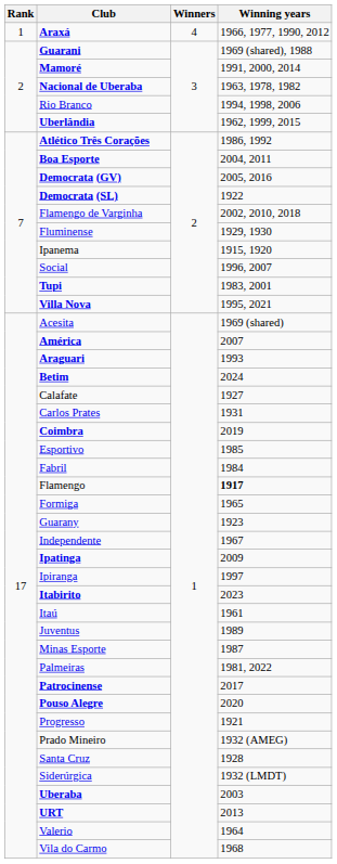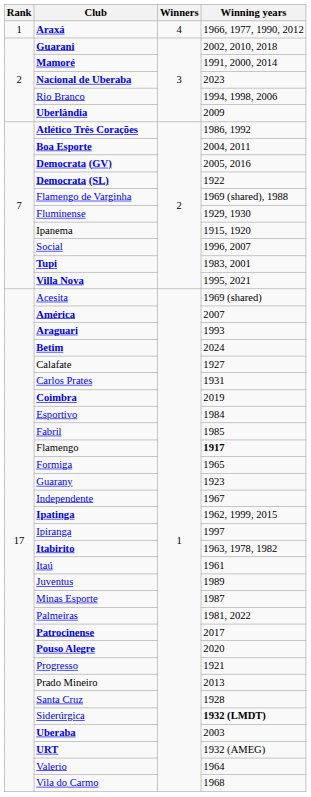Guarani | Winning years: 1969 (shared), 1988 -> 2002, 2010, 2018
Nacional de Uberaba | Winning years: 1963, 1978, 1982 -> 2023
Uberlândia | Winning years: 1962, 1999, 2015 -> 2009
Flamengo de Varginha | Winning years: 2002, 2010, 2018 -> 1969 (shared), 1988
Esportivo | Winning years: 1985 -> 1984
Fabril | Winning years: 1984 -> 1985
Ipatinga | Winning years: 2009 -> 1962, 1999, 2015
Itabirito | Winning years: 2023 -> 1963, 1978, 1982
Prado Mineiro | Winning years: 1932 (AMEG) -> 2013
Siderúrgica | Winning years: normal -> bold
URT | Winning years: 2013 -> 1932 (AMEG)
